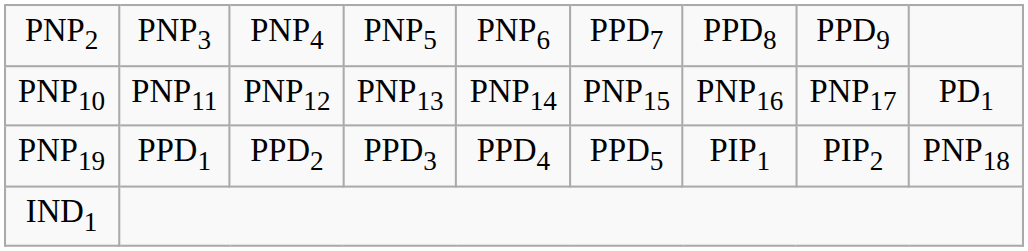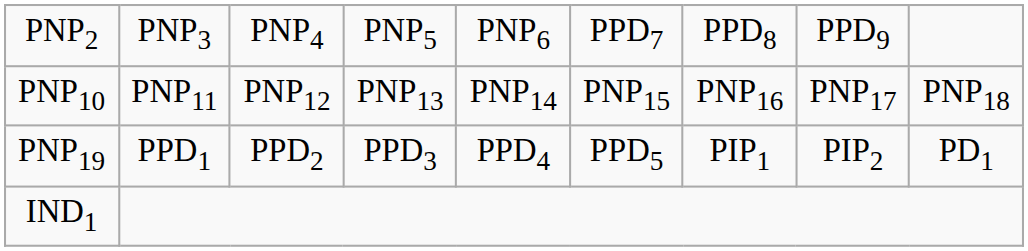PNP10 | column 9: PD1 -> PNP18
PNP19 | column 9: PNP18 -> PD1
